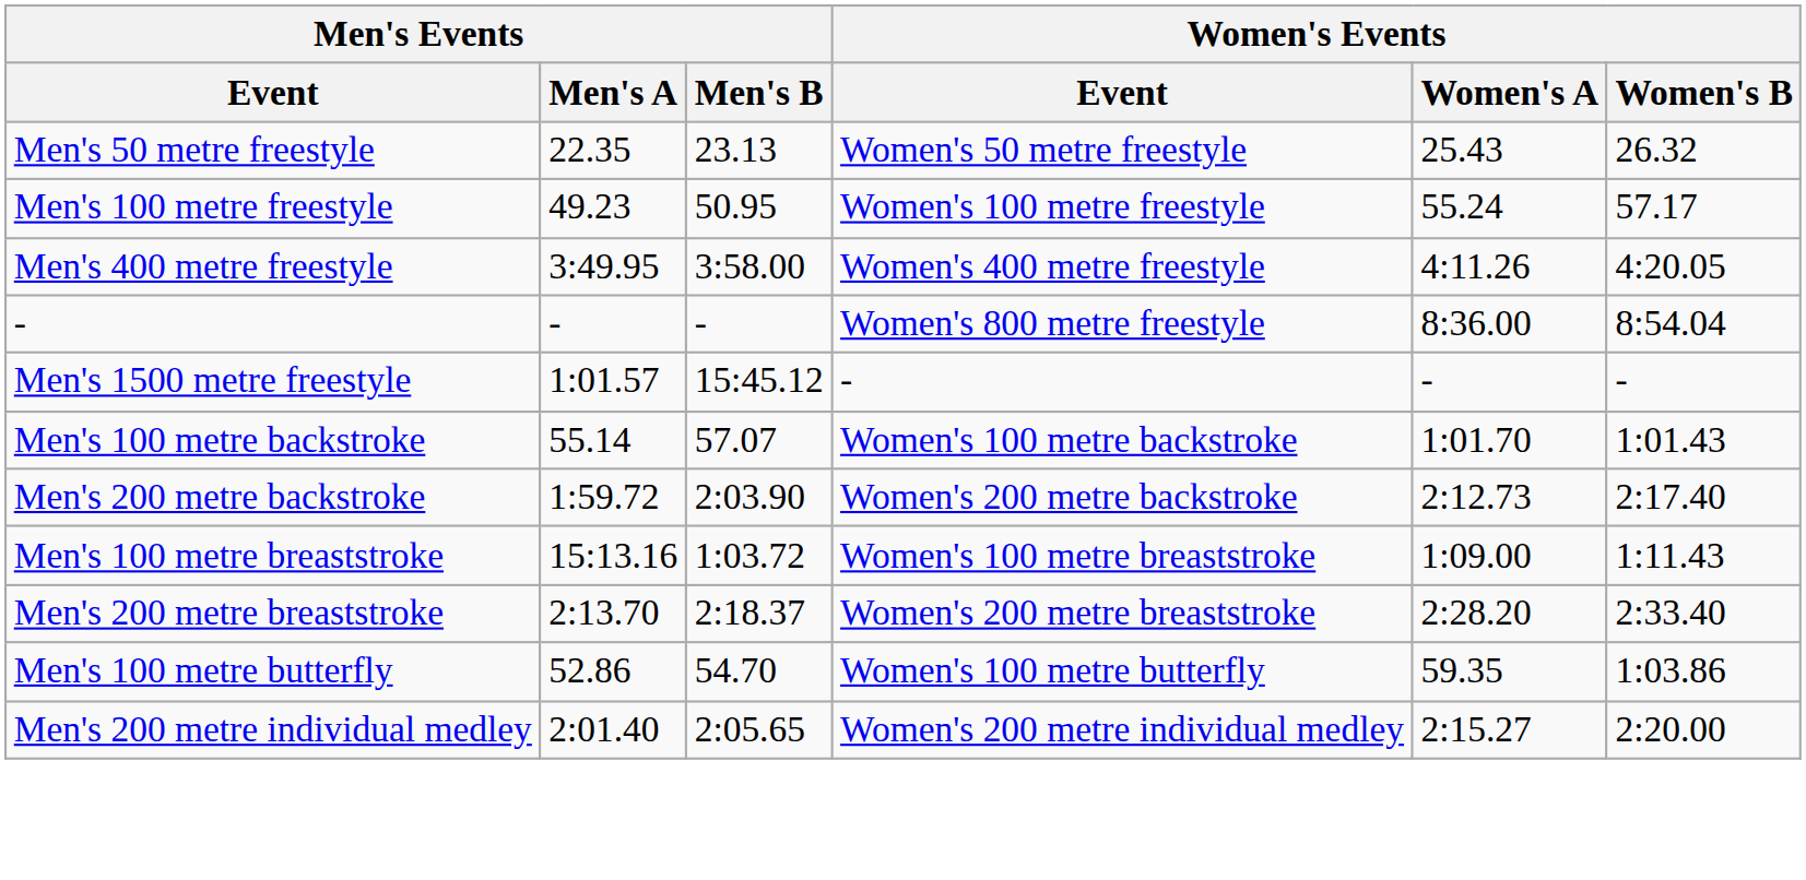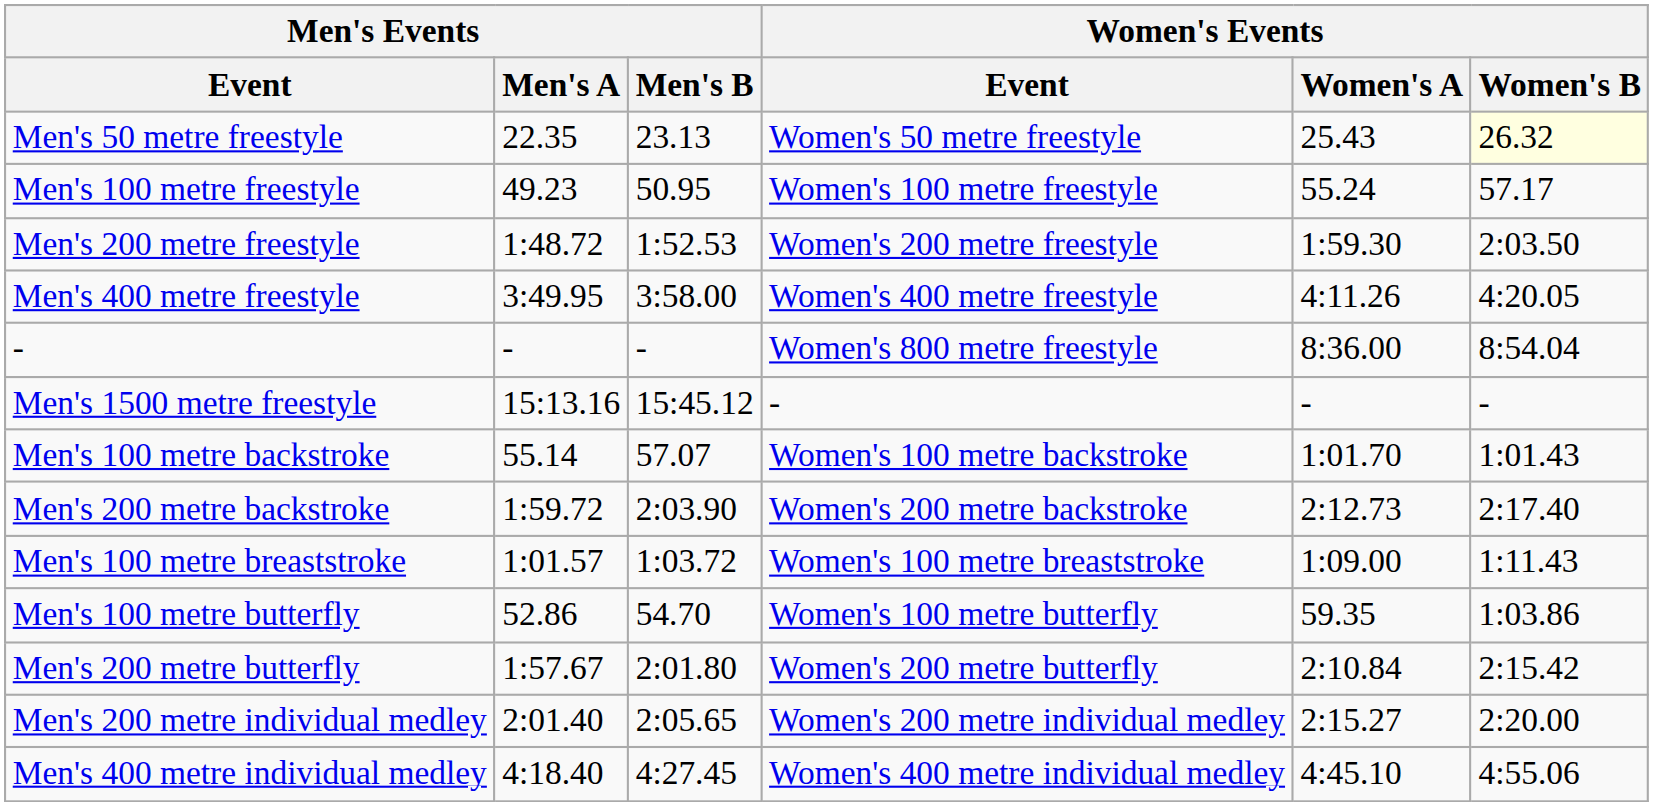Men's 50 metre freestyle | Women's Events / Women's B: no background -> lightyellow background
+ row: Men's 200 metre freestyle | 1:48.72 | 1:52.53 | Women's 200 metre freestyle | 1:59.30 | 2:03.50
Men's 1500 metre freestyle | Men's Events / Men's A: 1:01.57 -> 15:13.16
Men's 100 metre breaststroke | Men's Events / Men's A: 15:13.16 -> 1:01.57
- row: Men's 200 metre breaststroke | 2:13.70 | 2:18.37 | Women's 200 metre breaststroke | 2:28.20 | 2:33.40
+ row: Men's 200 metre butterfly | 1:57.67 | 2:01.80 | Women's 200 metre butterfly | 2:10.84 | 2:15.42
+ row: Men's 400 metre individual medley | 4:18.40 | 4:27.45 | Women's 400 metre individual medley | 4:45.10 | 4:55.06
